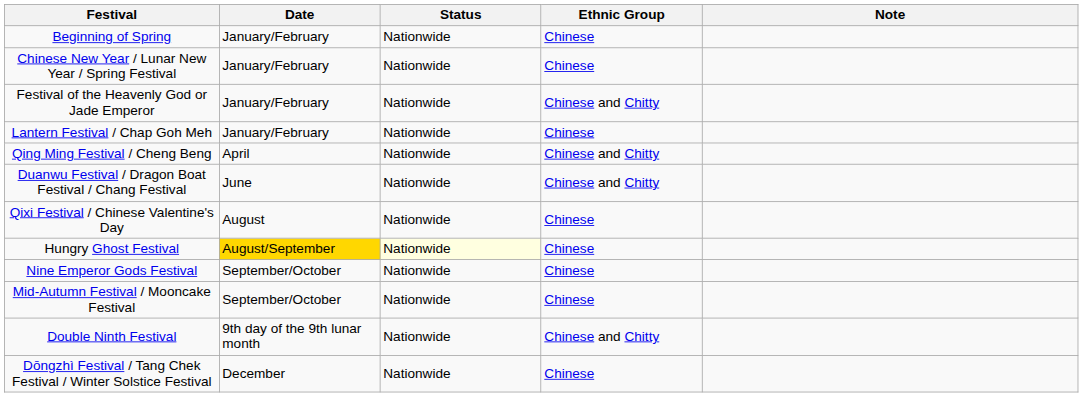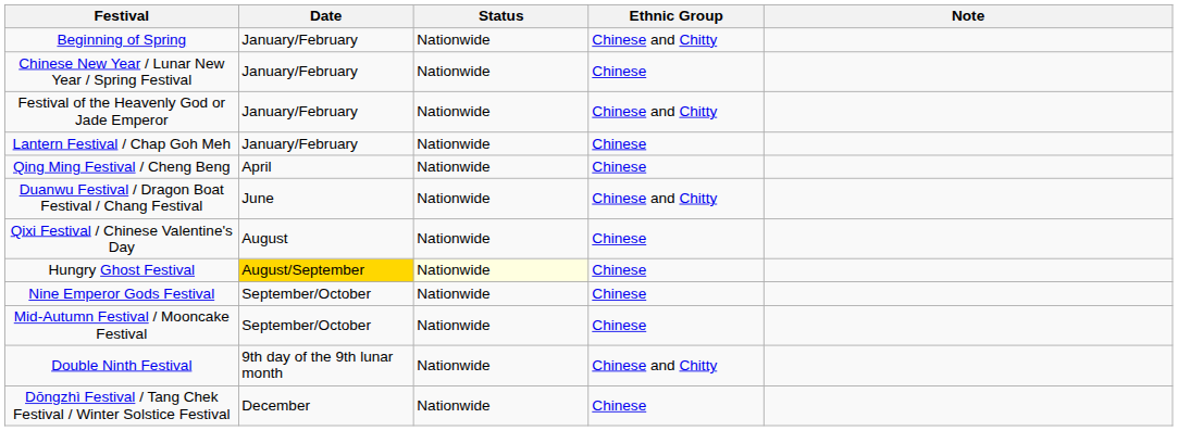Beginning of Spring | Ethnic Group: Chinese -> Chinese and Chitty
Qing Ming Festival / Cheng Beng | Ethnic Group: Chinese and Chitty -> Chinese
